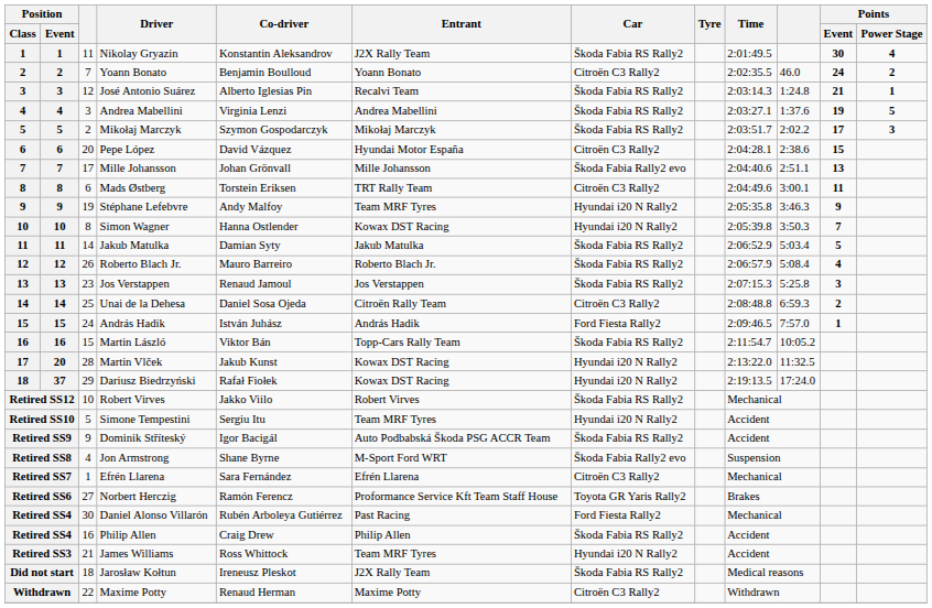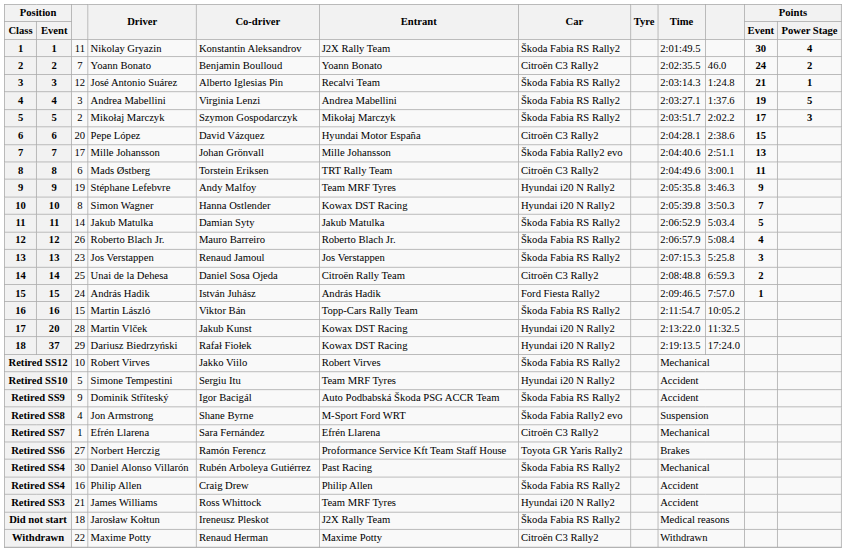Daniel Alonso Villarón | Car: Ford Fiesta Rally2 -> Škoda Fabia RS Rally2
